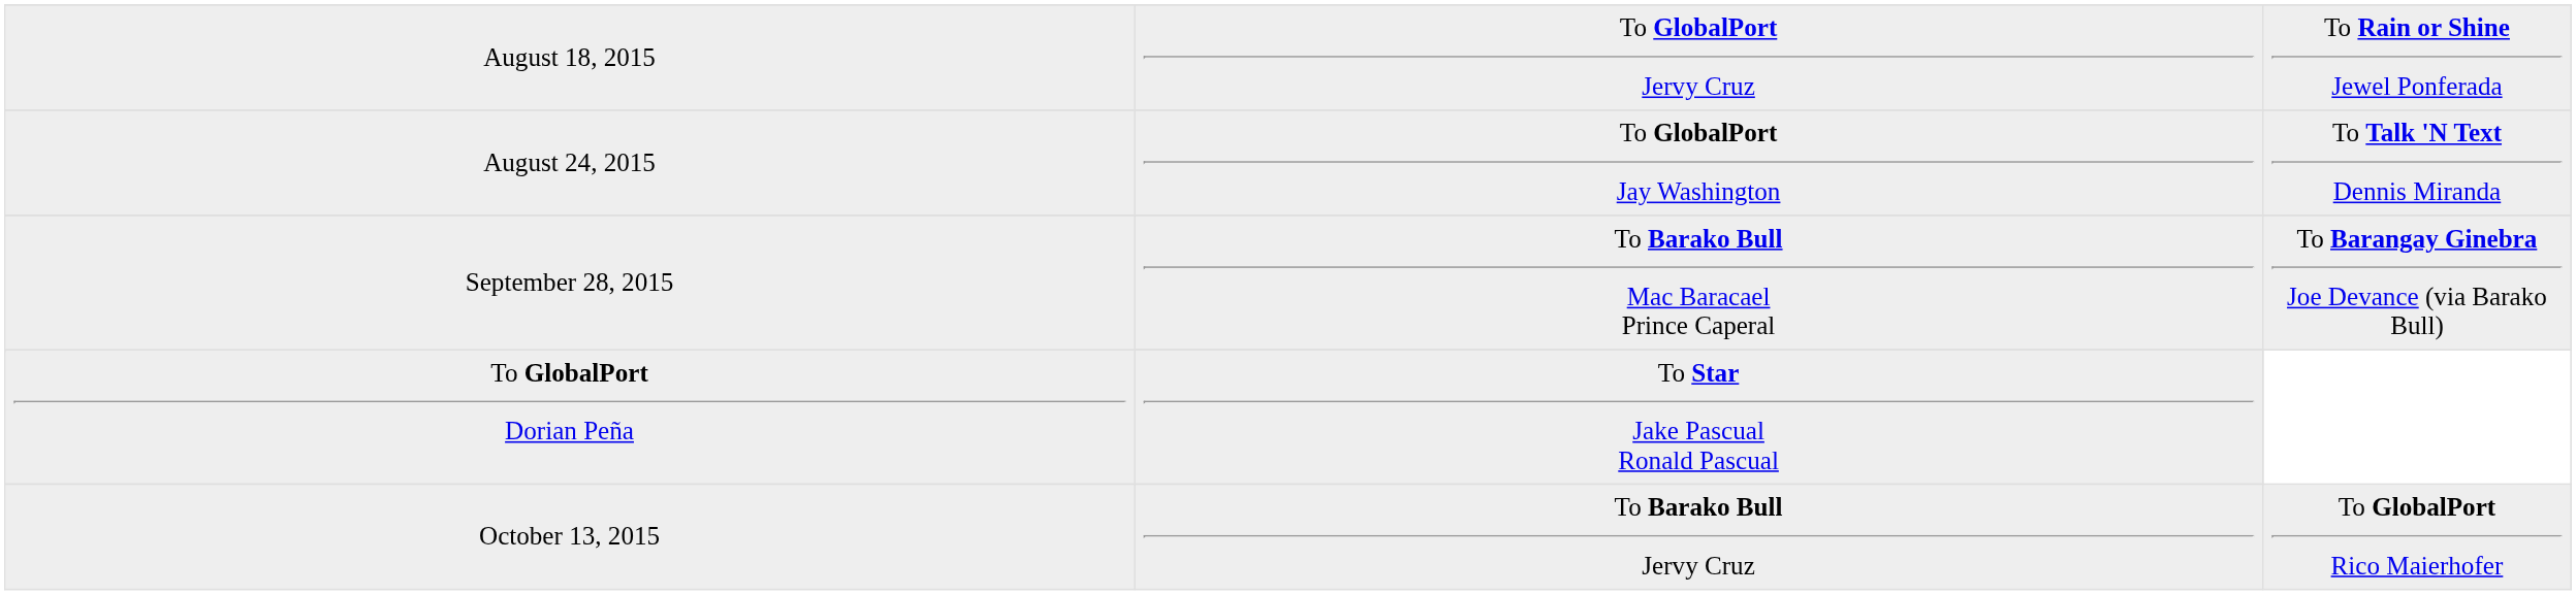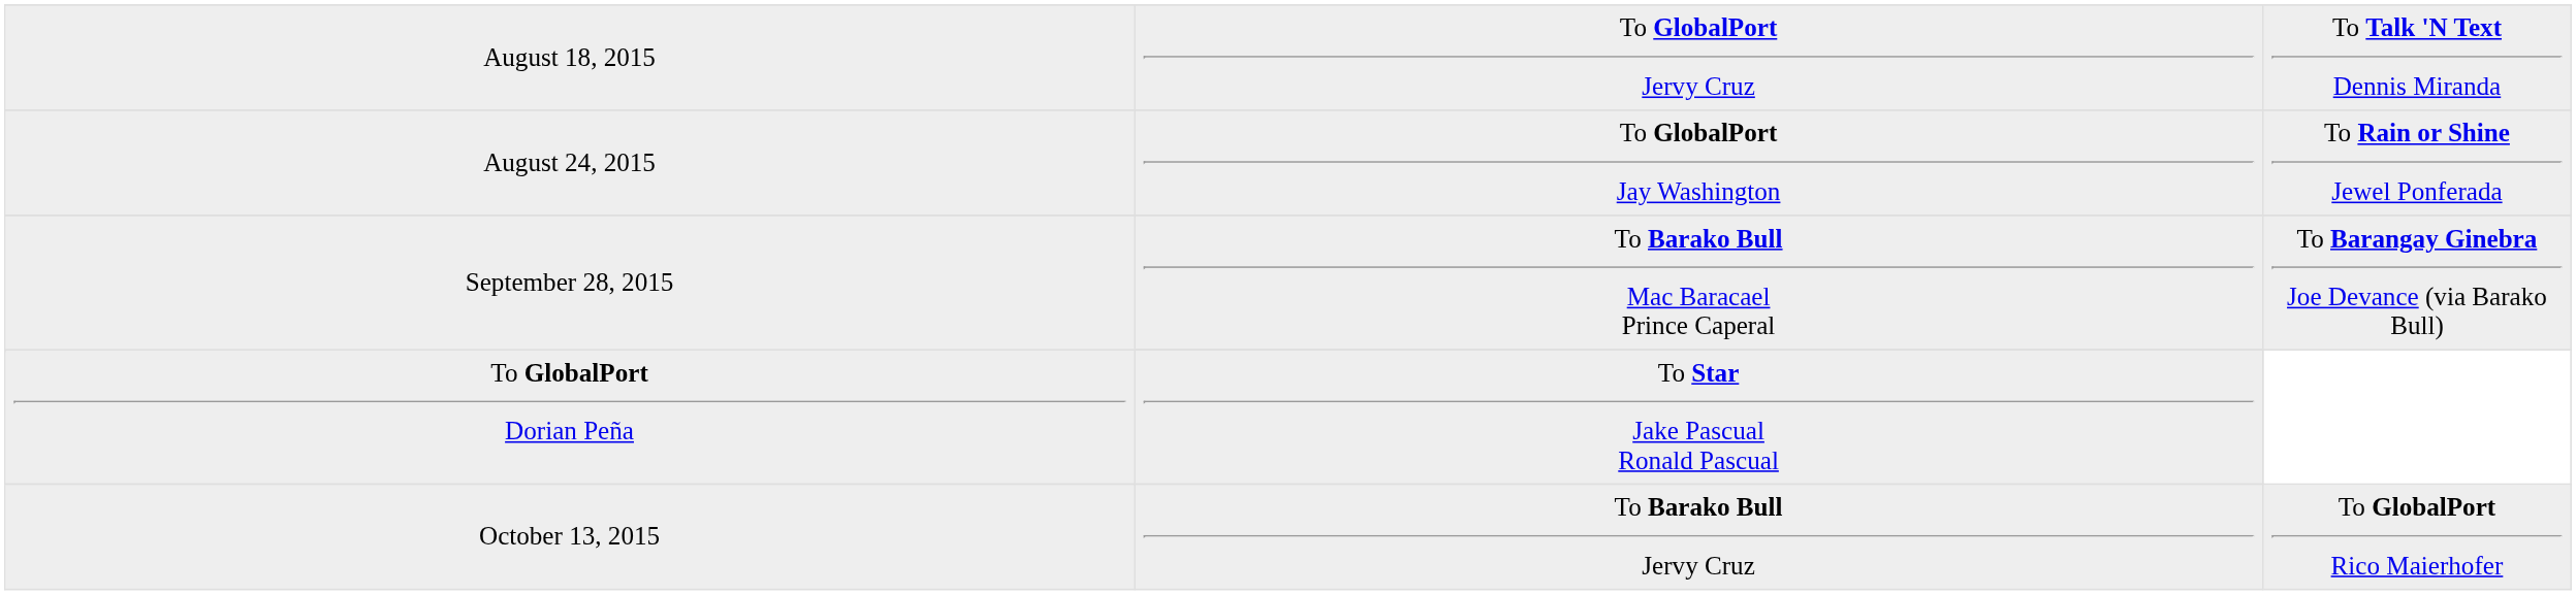To GlobalPort Jervy Cruz | column 3: To Rain or Shine Jewel Ponferada -> To Talk 'N Text Dennis Miranda
To GlobalPort Jay Washington | column 3: To Talk 'N Text Dennis Miranda -> To Rain or Shine Jewel Ponferada
